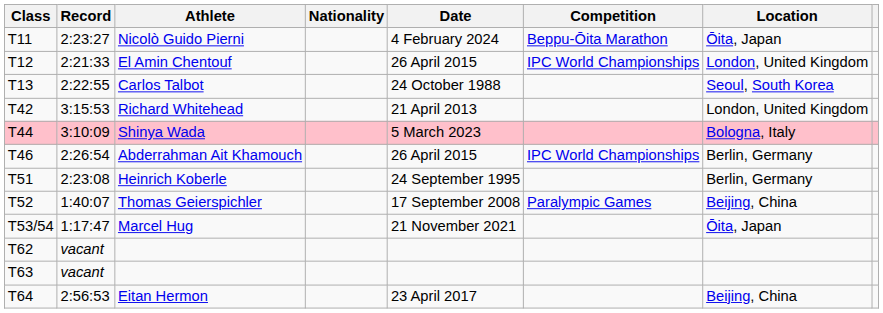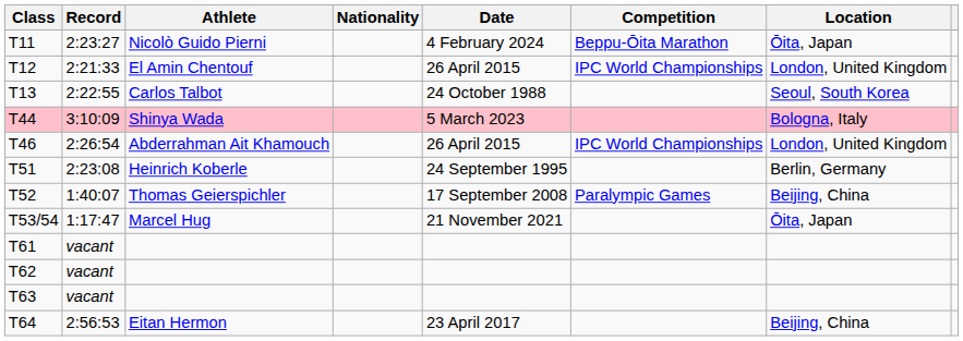- row: T42 | 3:15:53 | Richard Whitehead | 21 April 2013 | London, United Kingdom
T46 | Location: Berlin, Germany -> London, United Kingdom
+ row: T61 | vacant
